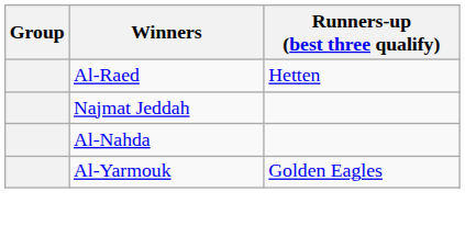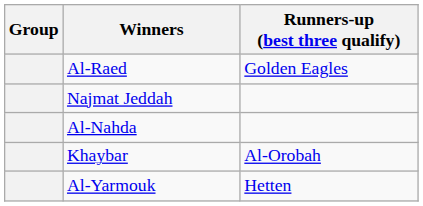Al-Raed | Runners-up (best three qualify): Hetten -> Golden Eagles
+ row: Khaybar | Al-Orobah
Al-Yarmouk | Runners-up (best three qualify): Golden Eagles -> Hetten
